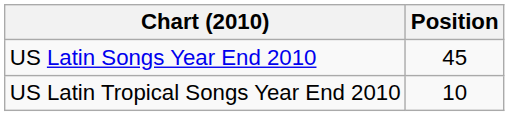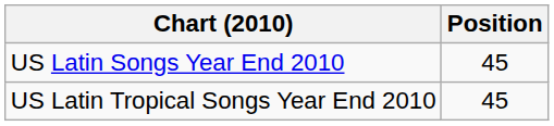US Latin Tropical Songs Year End 2010 | Position: 10 -> 45
